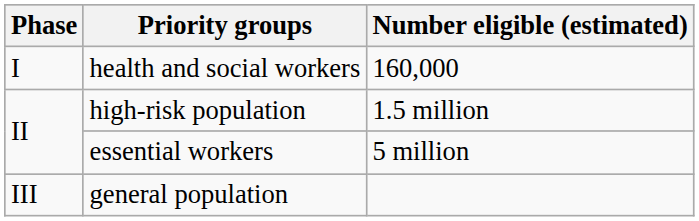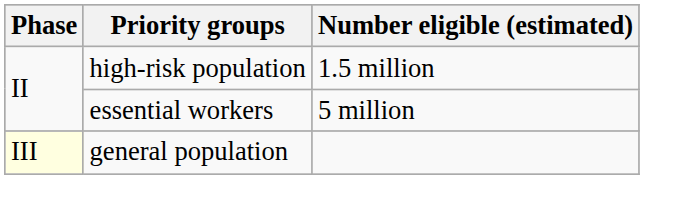- row: I | health and social workers | 160,000
general population | Phase: no background -> lightyellow background
